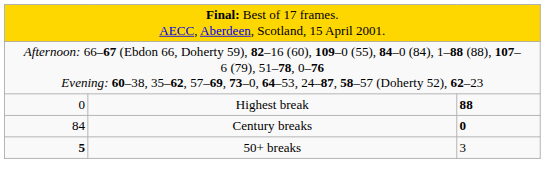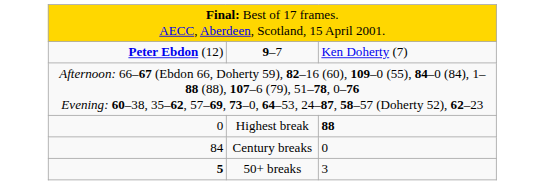+ row: Peter Ebdon (12) | 9–7 | Ken Doherty (7)
Century breaks | column 3: bold -> normal
